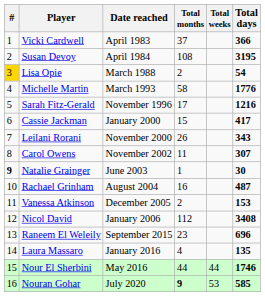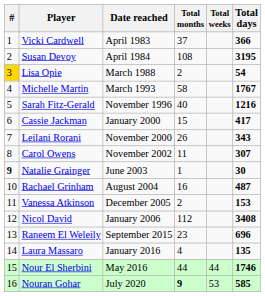Michelle Martin | Total days: 1776 -> 1767
Sarah Fitz-Gerald | Total months: 17 -> 40
